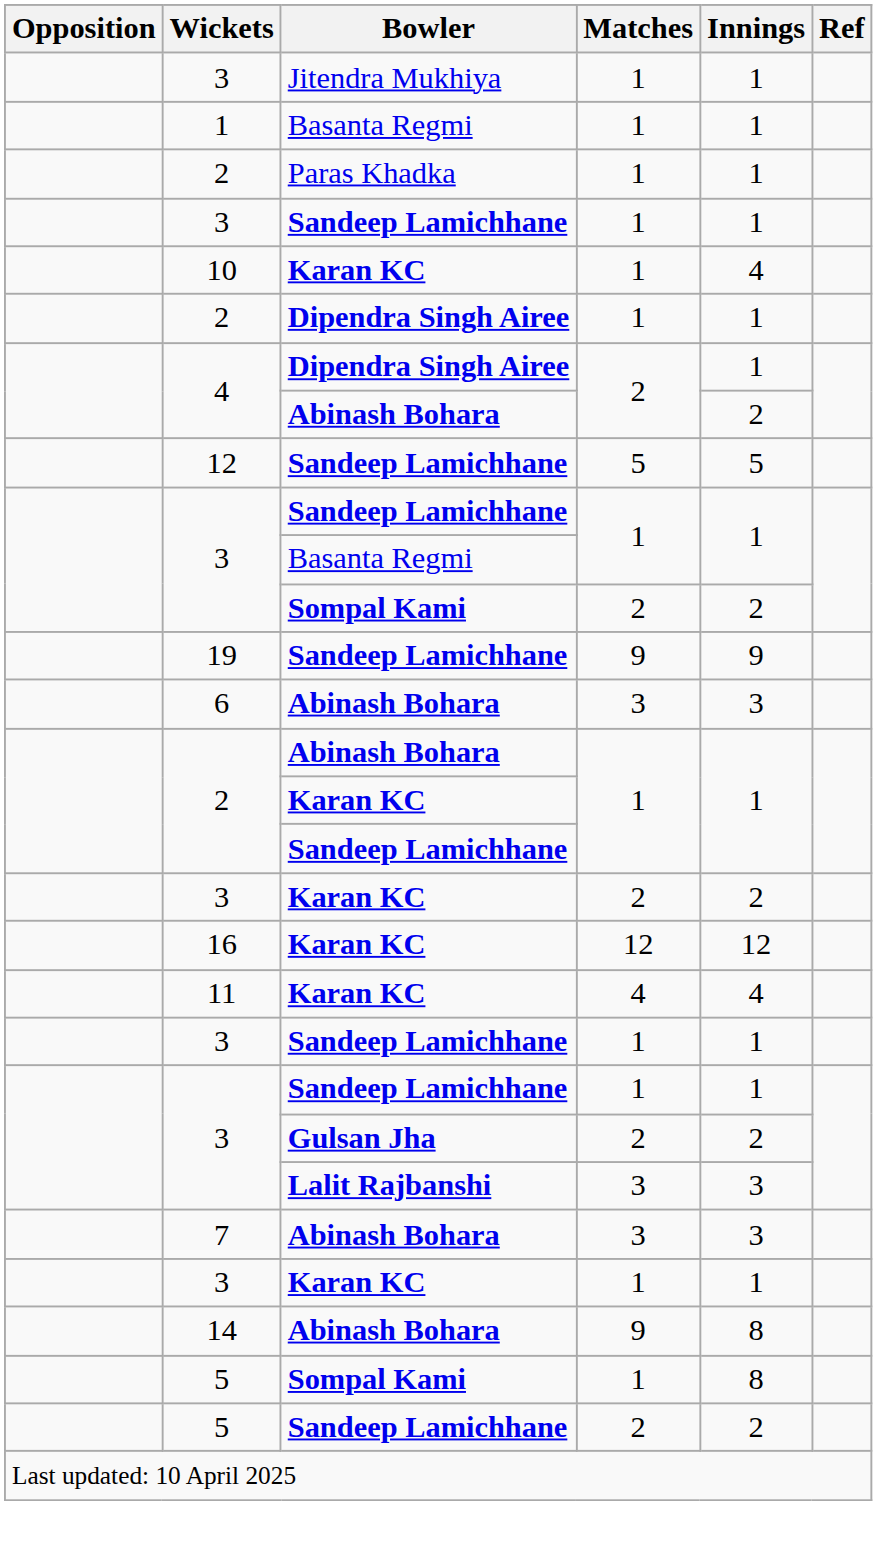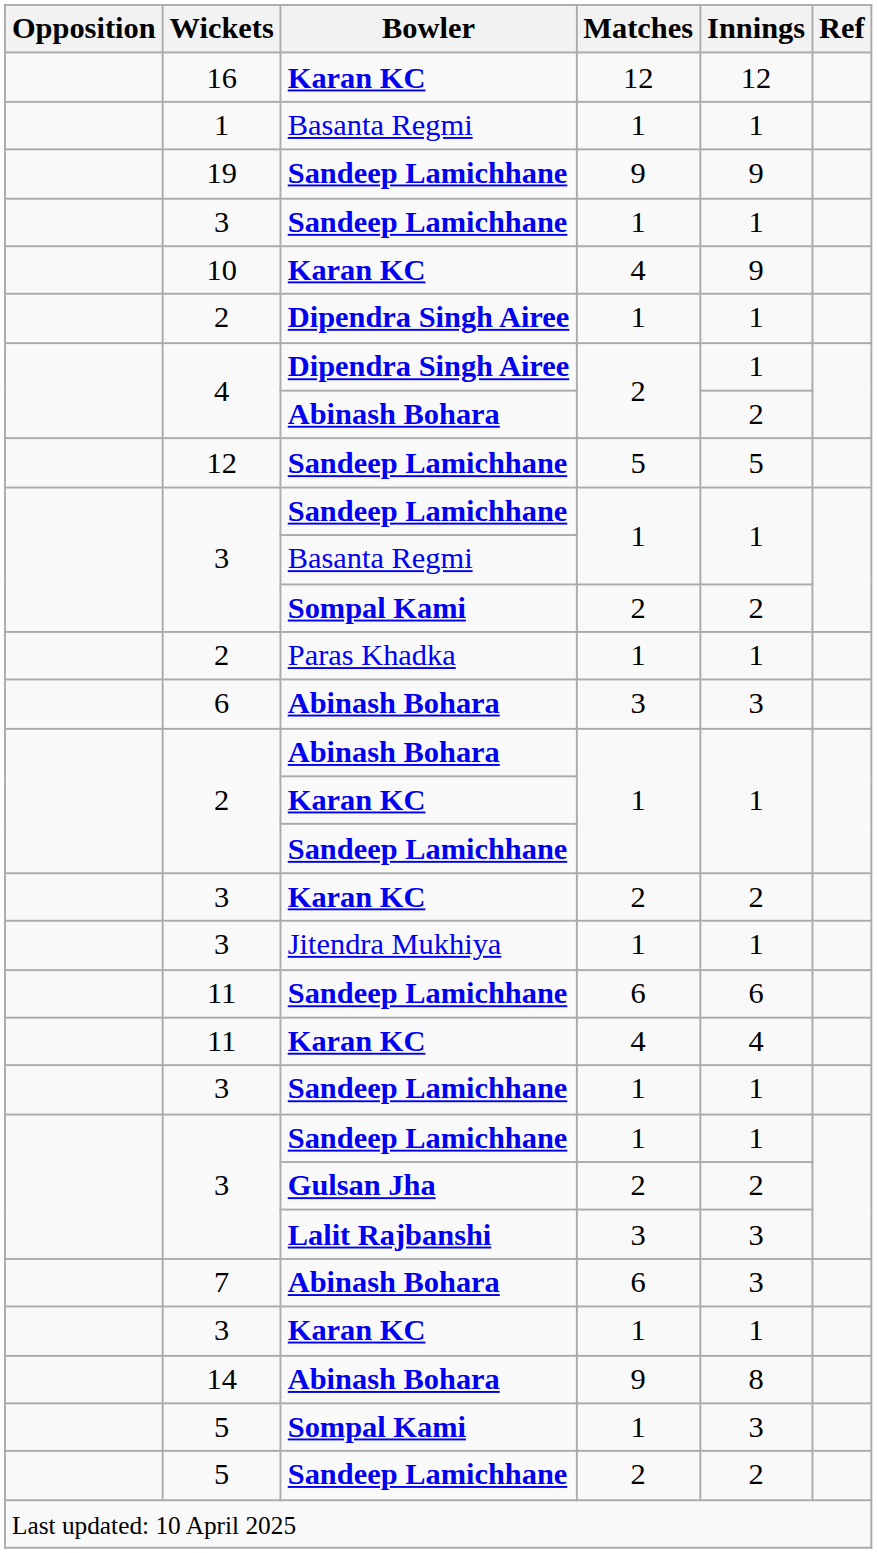rows swapped: 3 / Jitendra Mukhiya <-> 16
rows swapped: 2 / Paras Khadka <-> 19
10 | Matches: 1 -> 4
10 | Innings: 4 -> 9
+ row: 11 | Sandeep Lamichhane | 6 | 6
7 | Matches: 3 -> 6
5 / Sompal Kami | Innings: 8 -> 3
